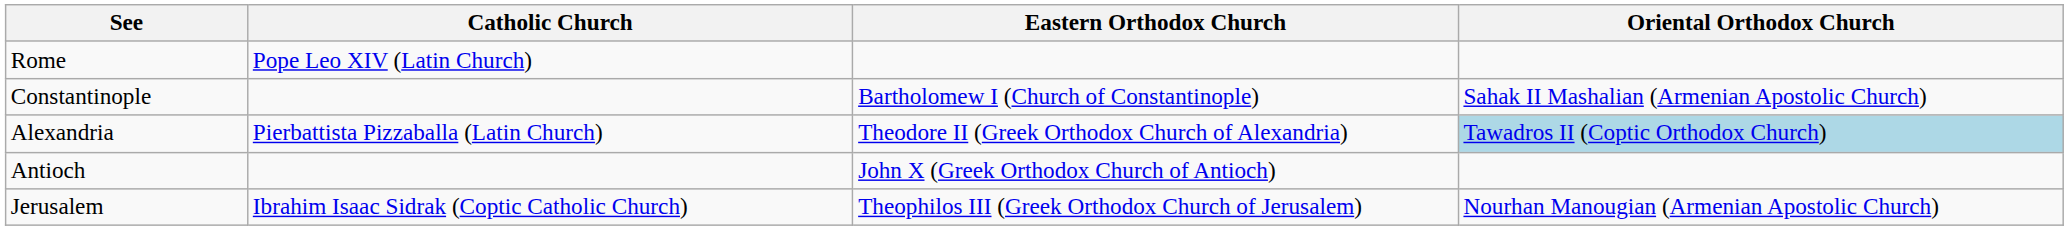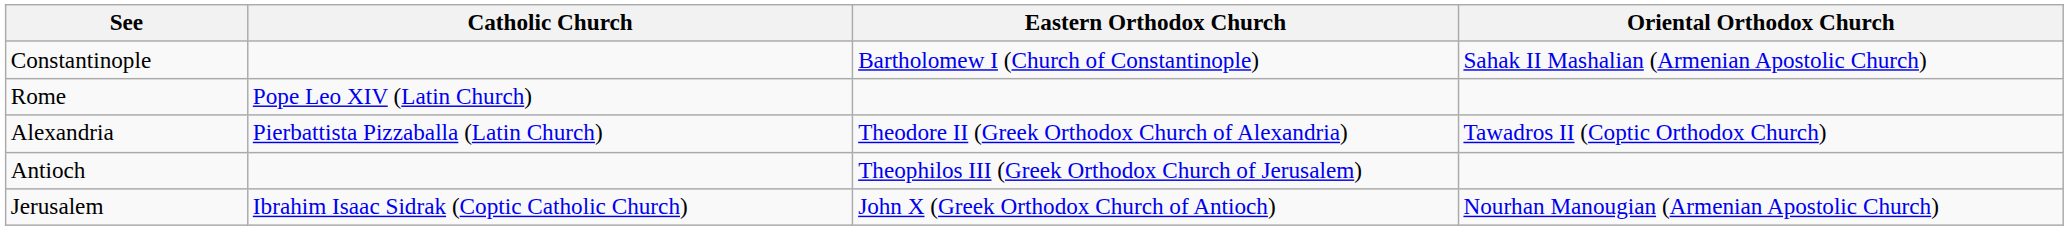rows swapped: Rome <-> Constantinople
Alexandria | Oriental Orthodox Church: lightblue background -> no background
Antioch | Eastern Orthodox Church: John X (Greek Orthodox Church of Antioch) -> Theophilos III (Greek Orthodox Church of Jerusalem)
Jerusalem | Eastern Orthodox Church: Theophilos III (Greek Orthodox Church of Jerusalem) -> John X (Greek Orthodox Church of Antioch)
